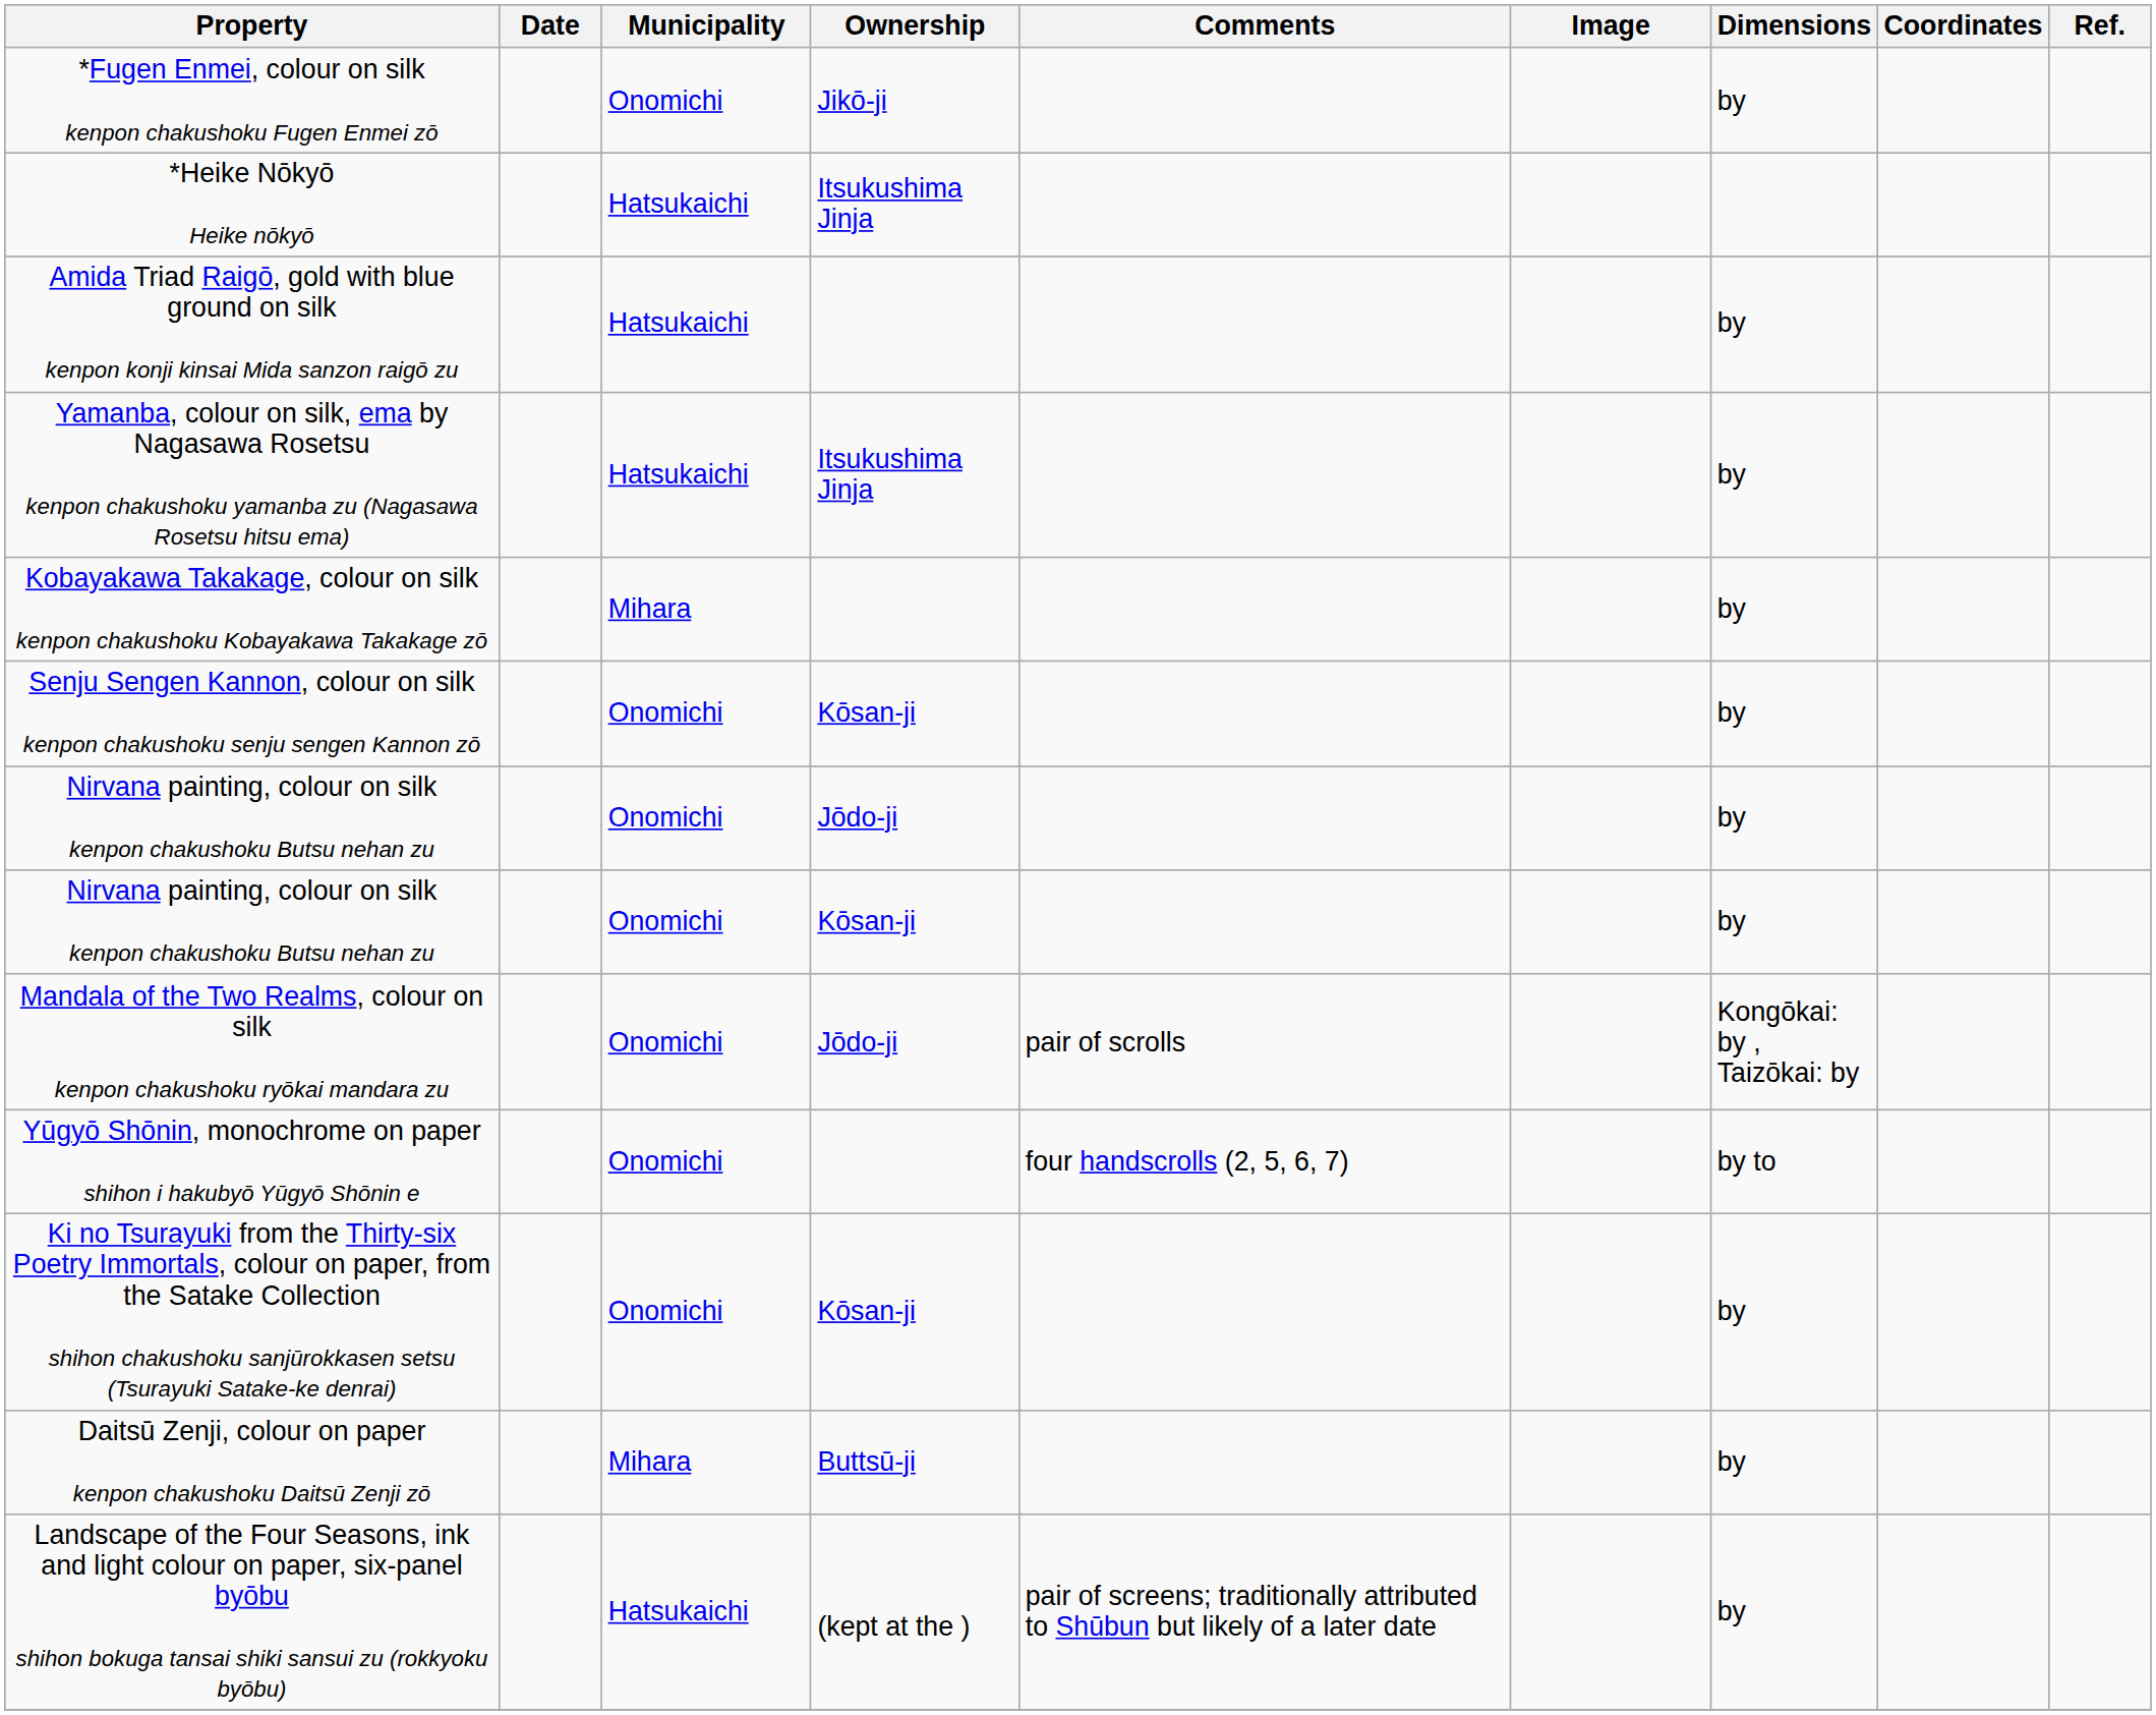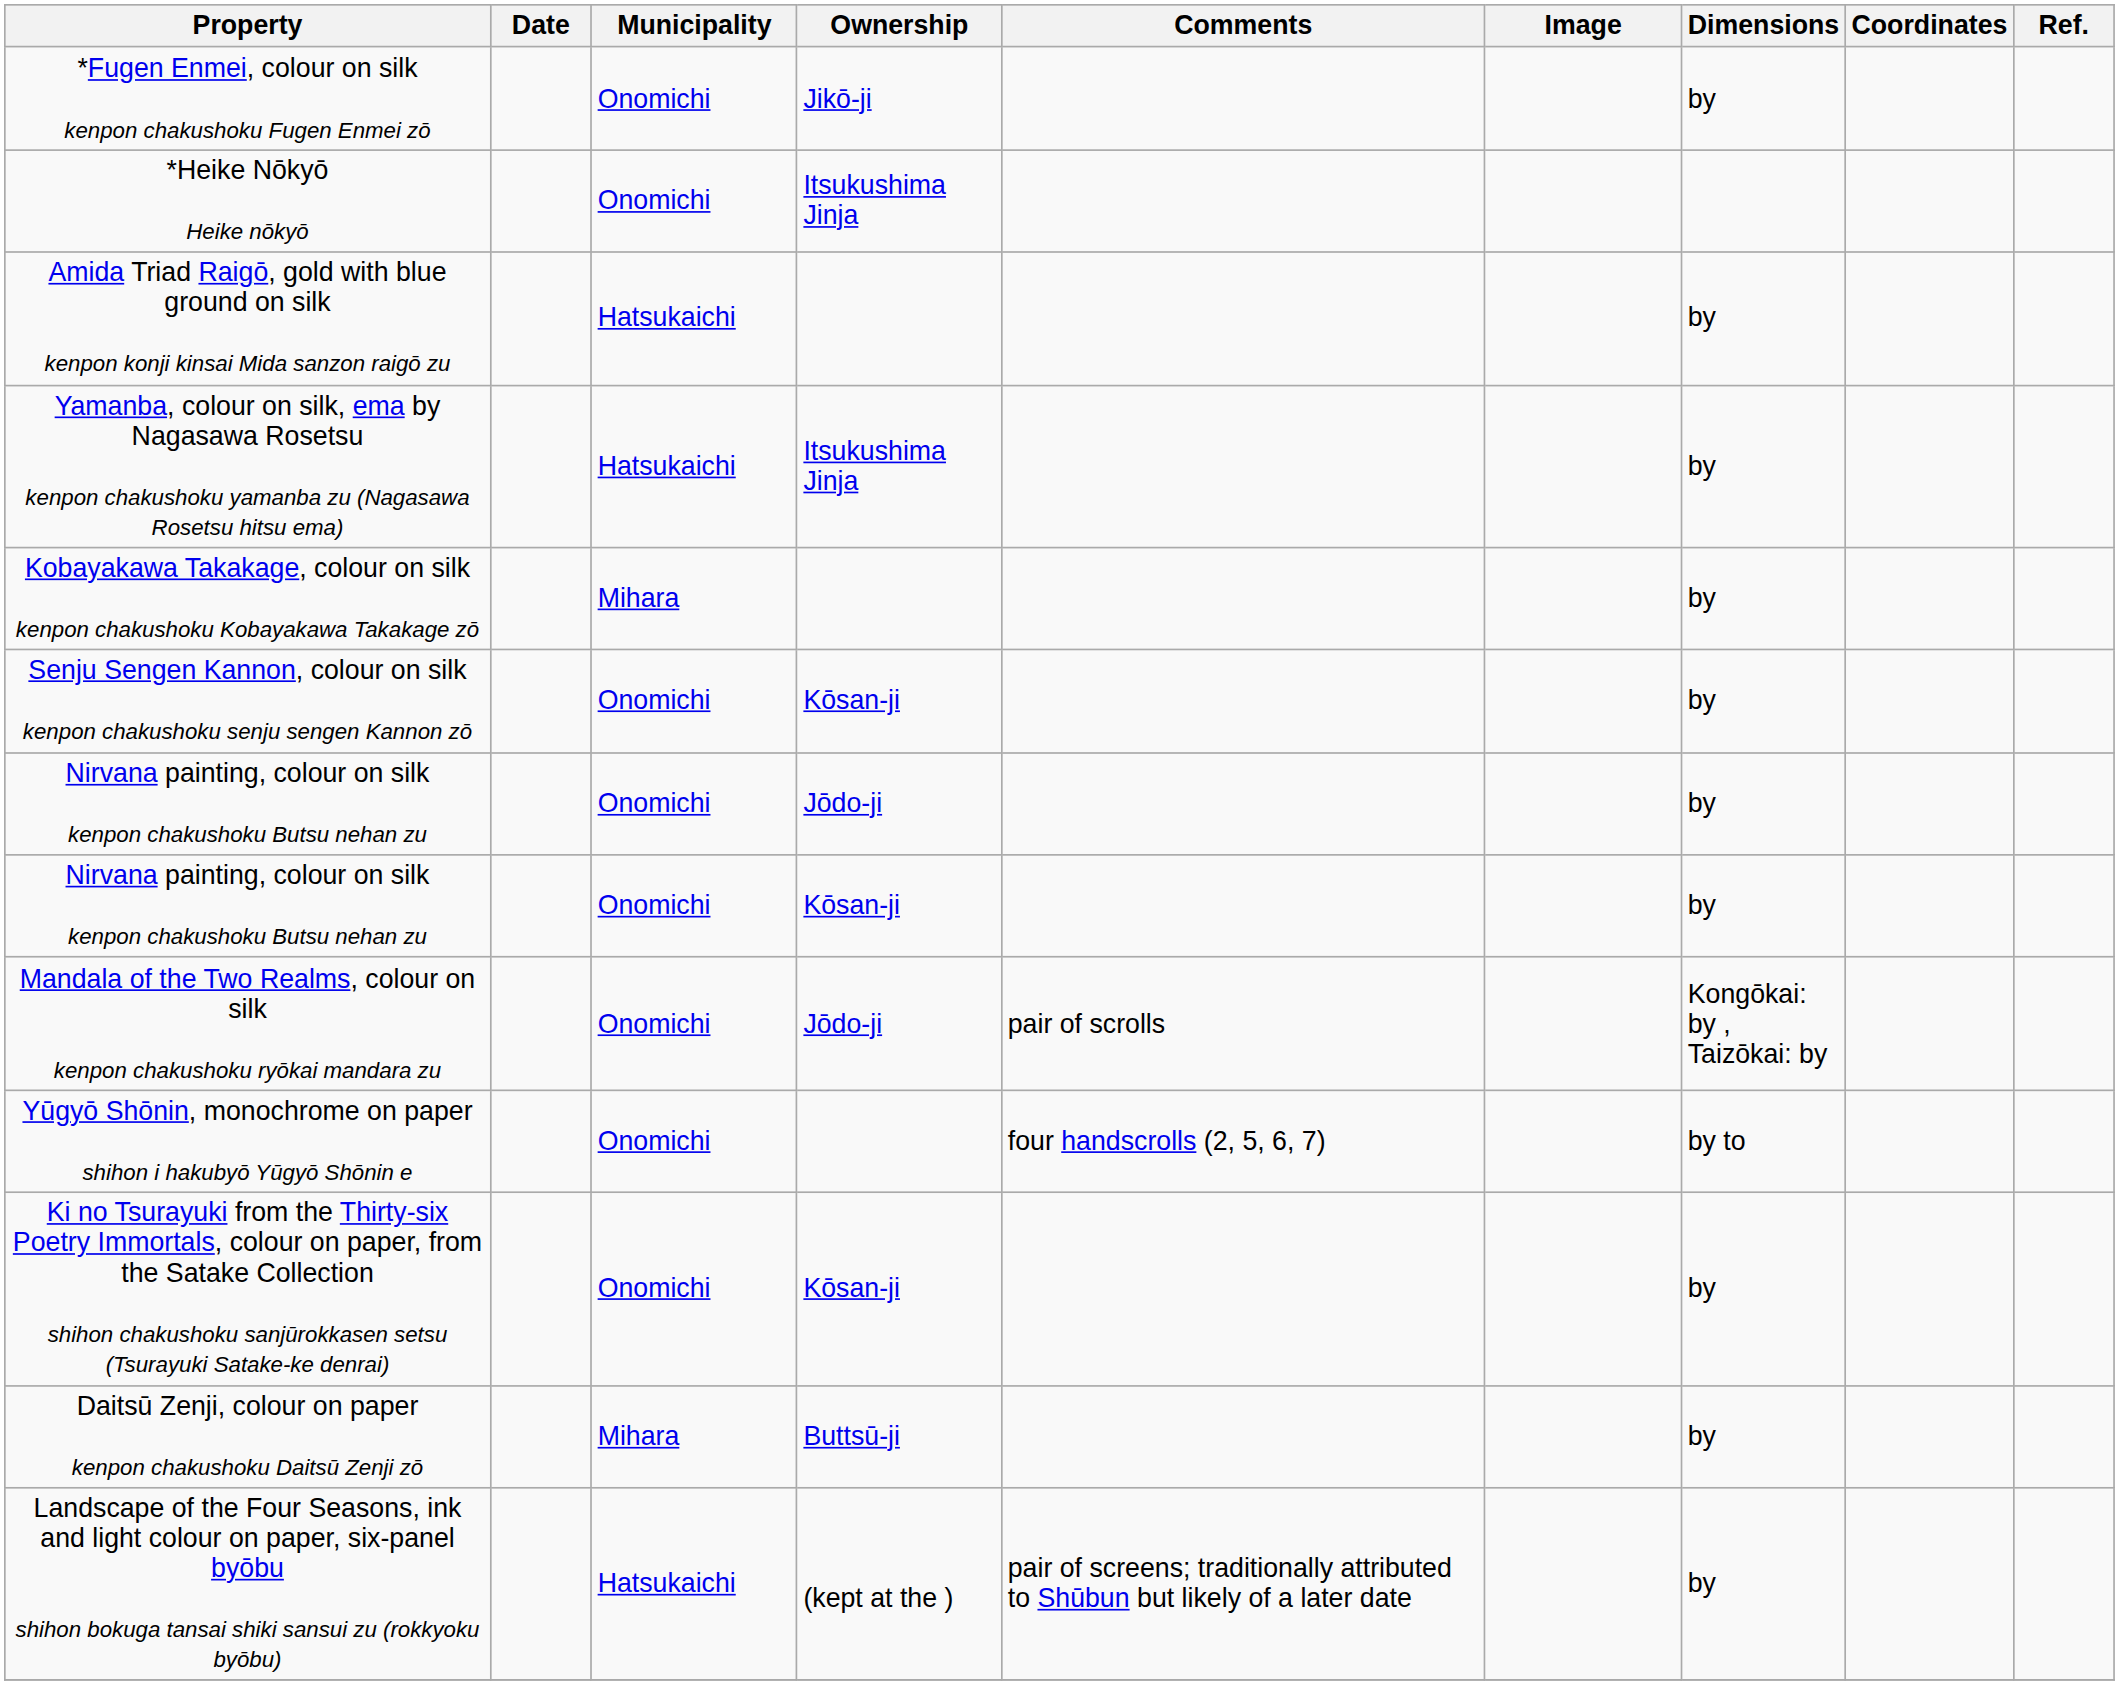*Heike Nōkyō Heike nōkyō | Municipality: Hatsukaichi -> Onomichi
